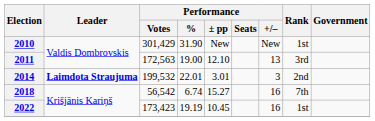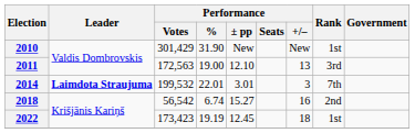2014 | Rank: 2nd -> 7th
2018 | Rank: 7th -> 2nd
2022 | Performance / ± pp: 10.45 -> 12.45
2022 | Performance / +/–: 16 -> 18
